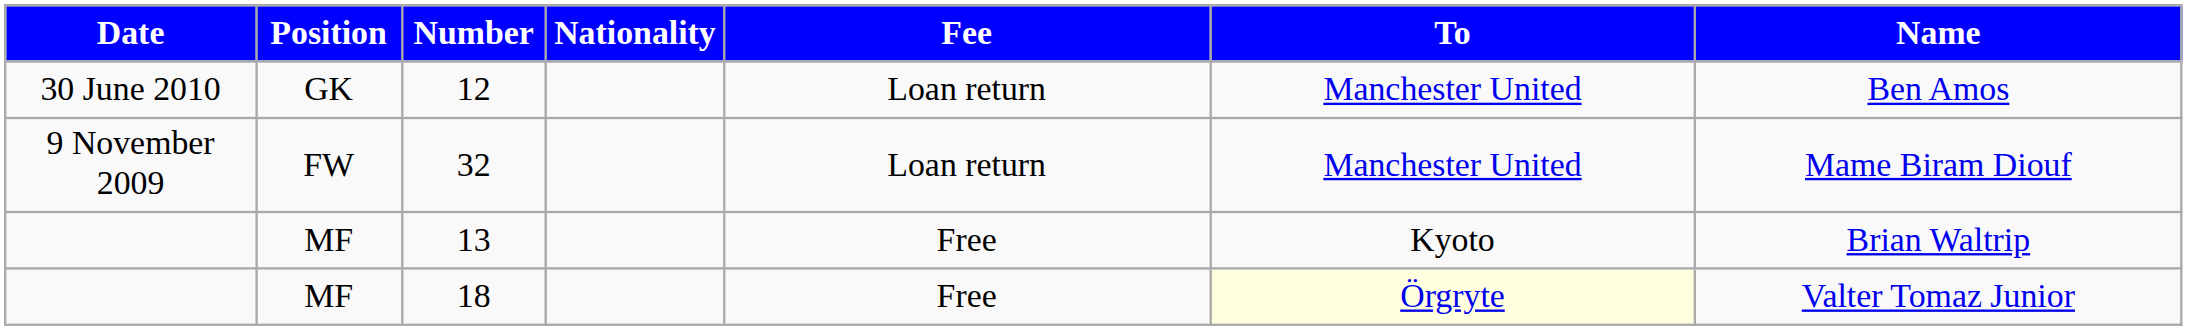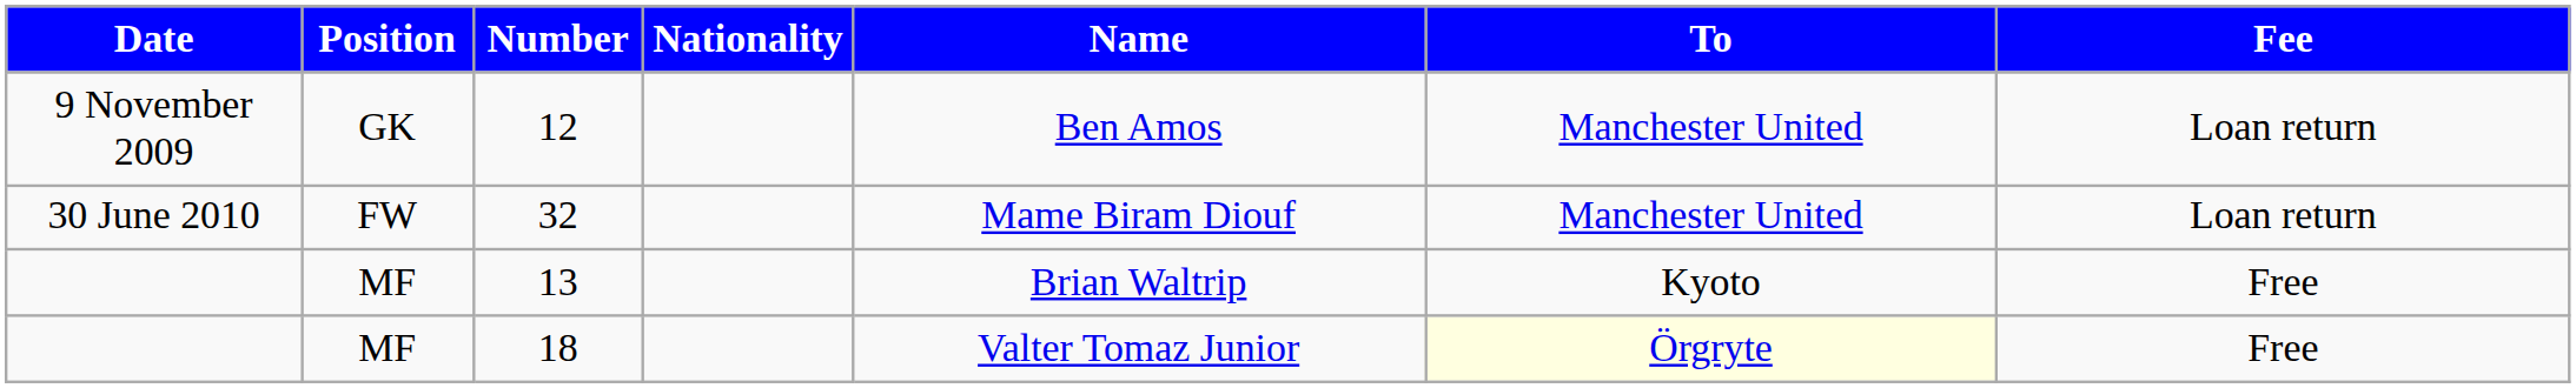columns swapped: Name <-> Fee
12 | Date: 30 June 2010 -> 9 November 2009
32 | Date: 9 November 2009 -> 30 June 2010
